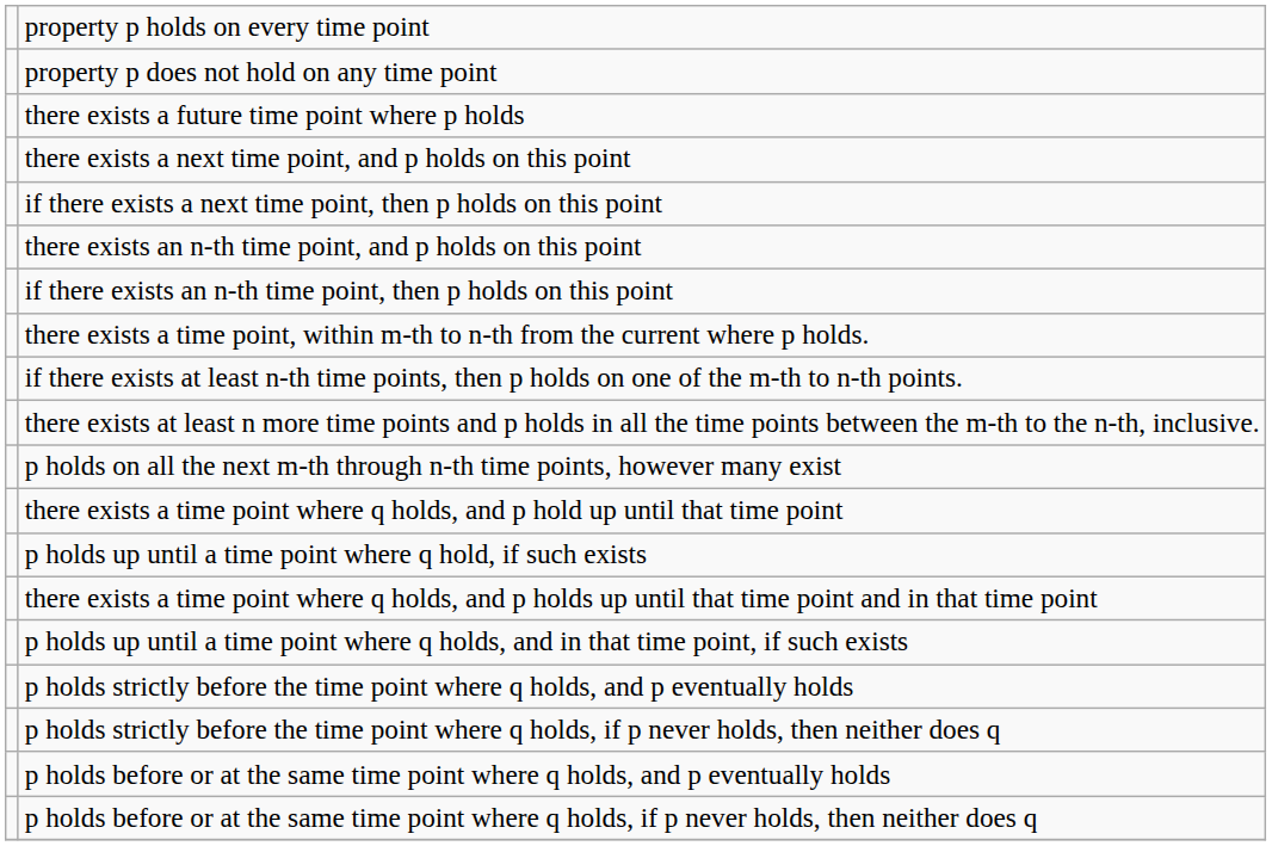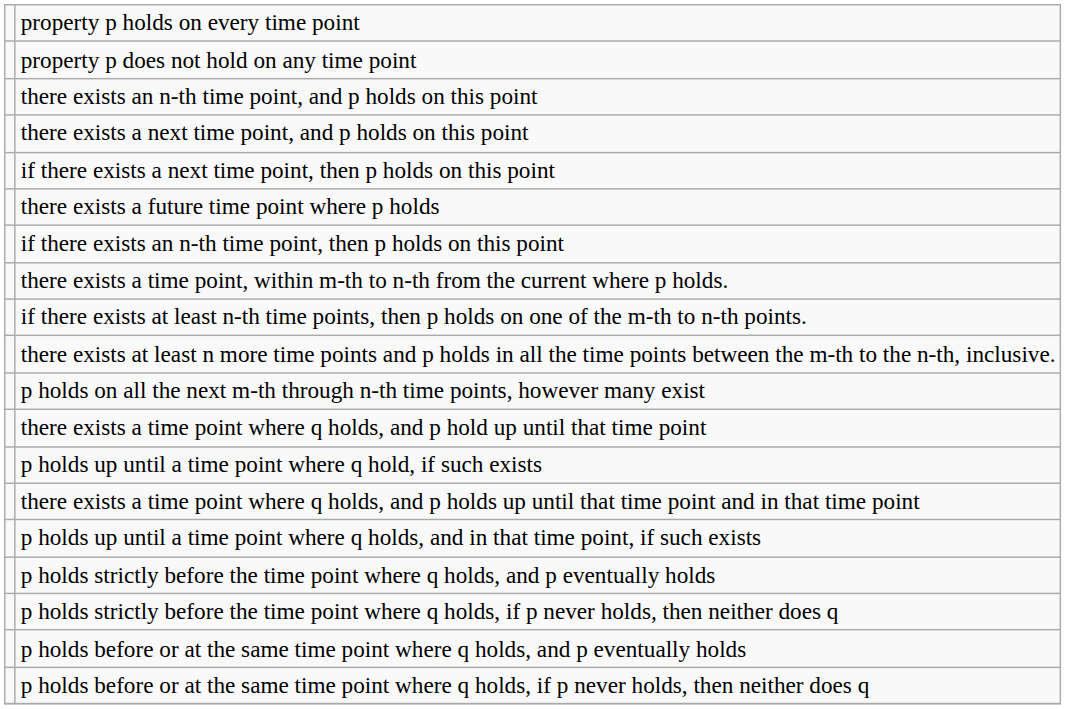rows swapped: there exists a future time point where p holds <-> there exists an n-th time point, and p holds on this point
